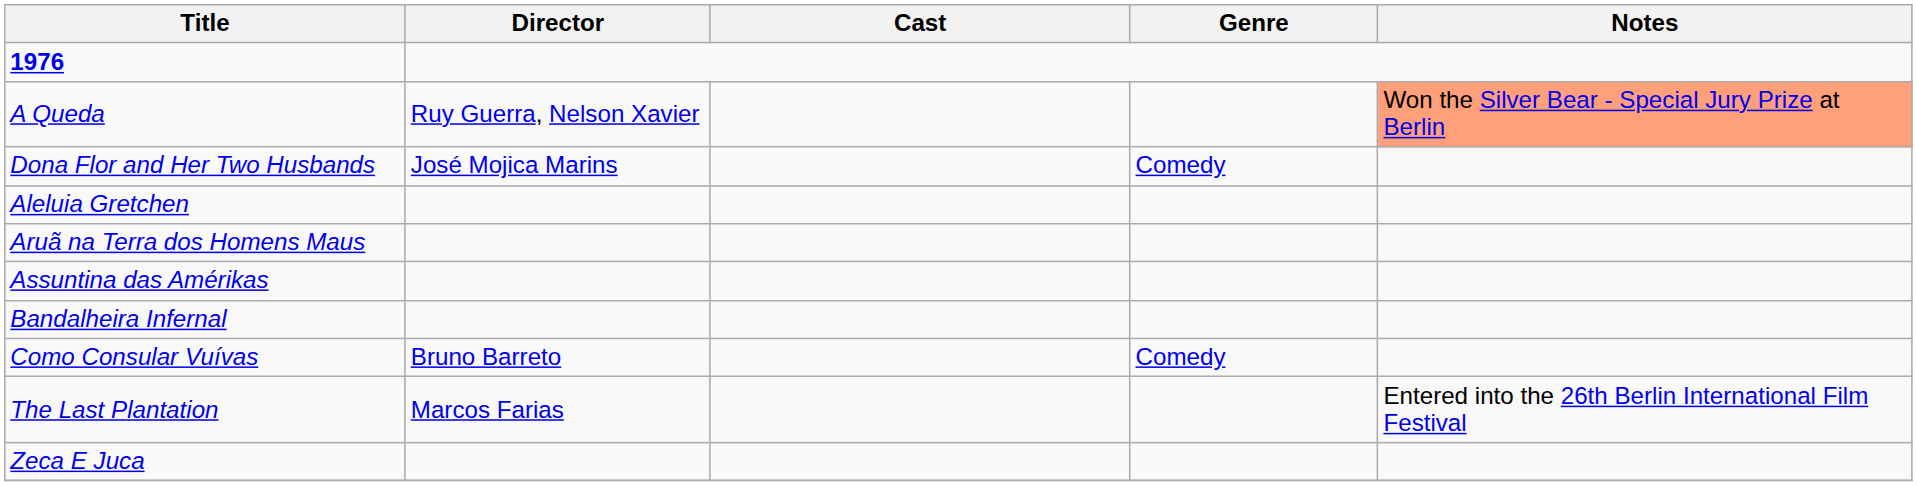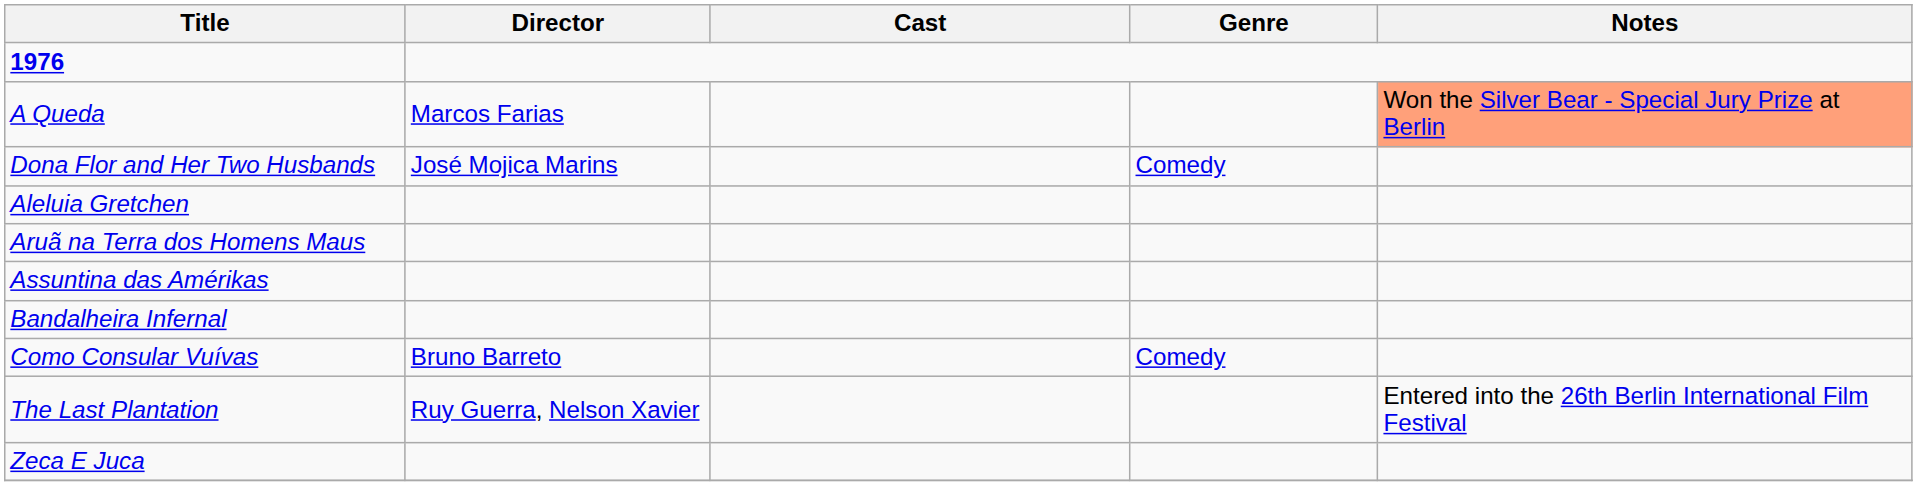A Queda | Director: Ruy Guerra, Nelson Xavier -> Marcos Farias
The Last Plantation | Director: Marcos Farias -> Ruy Guerra, Nelson Xavier
